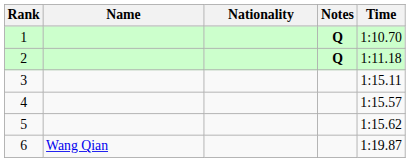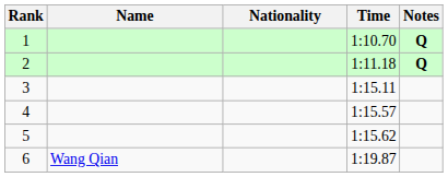columns swapped: Time <-> Notes
